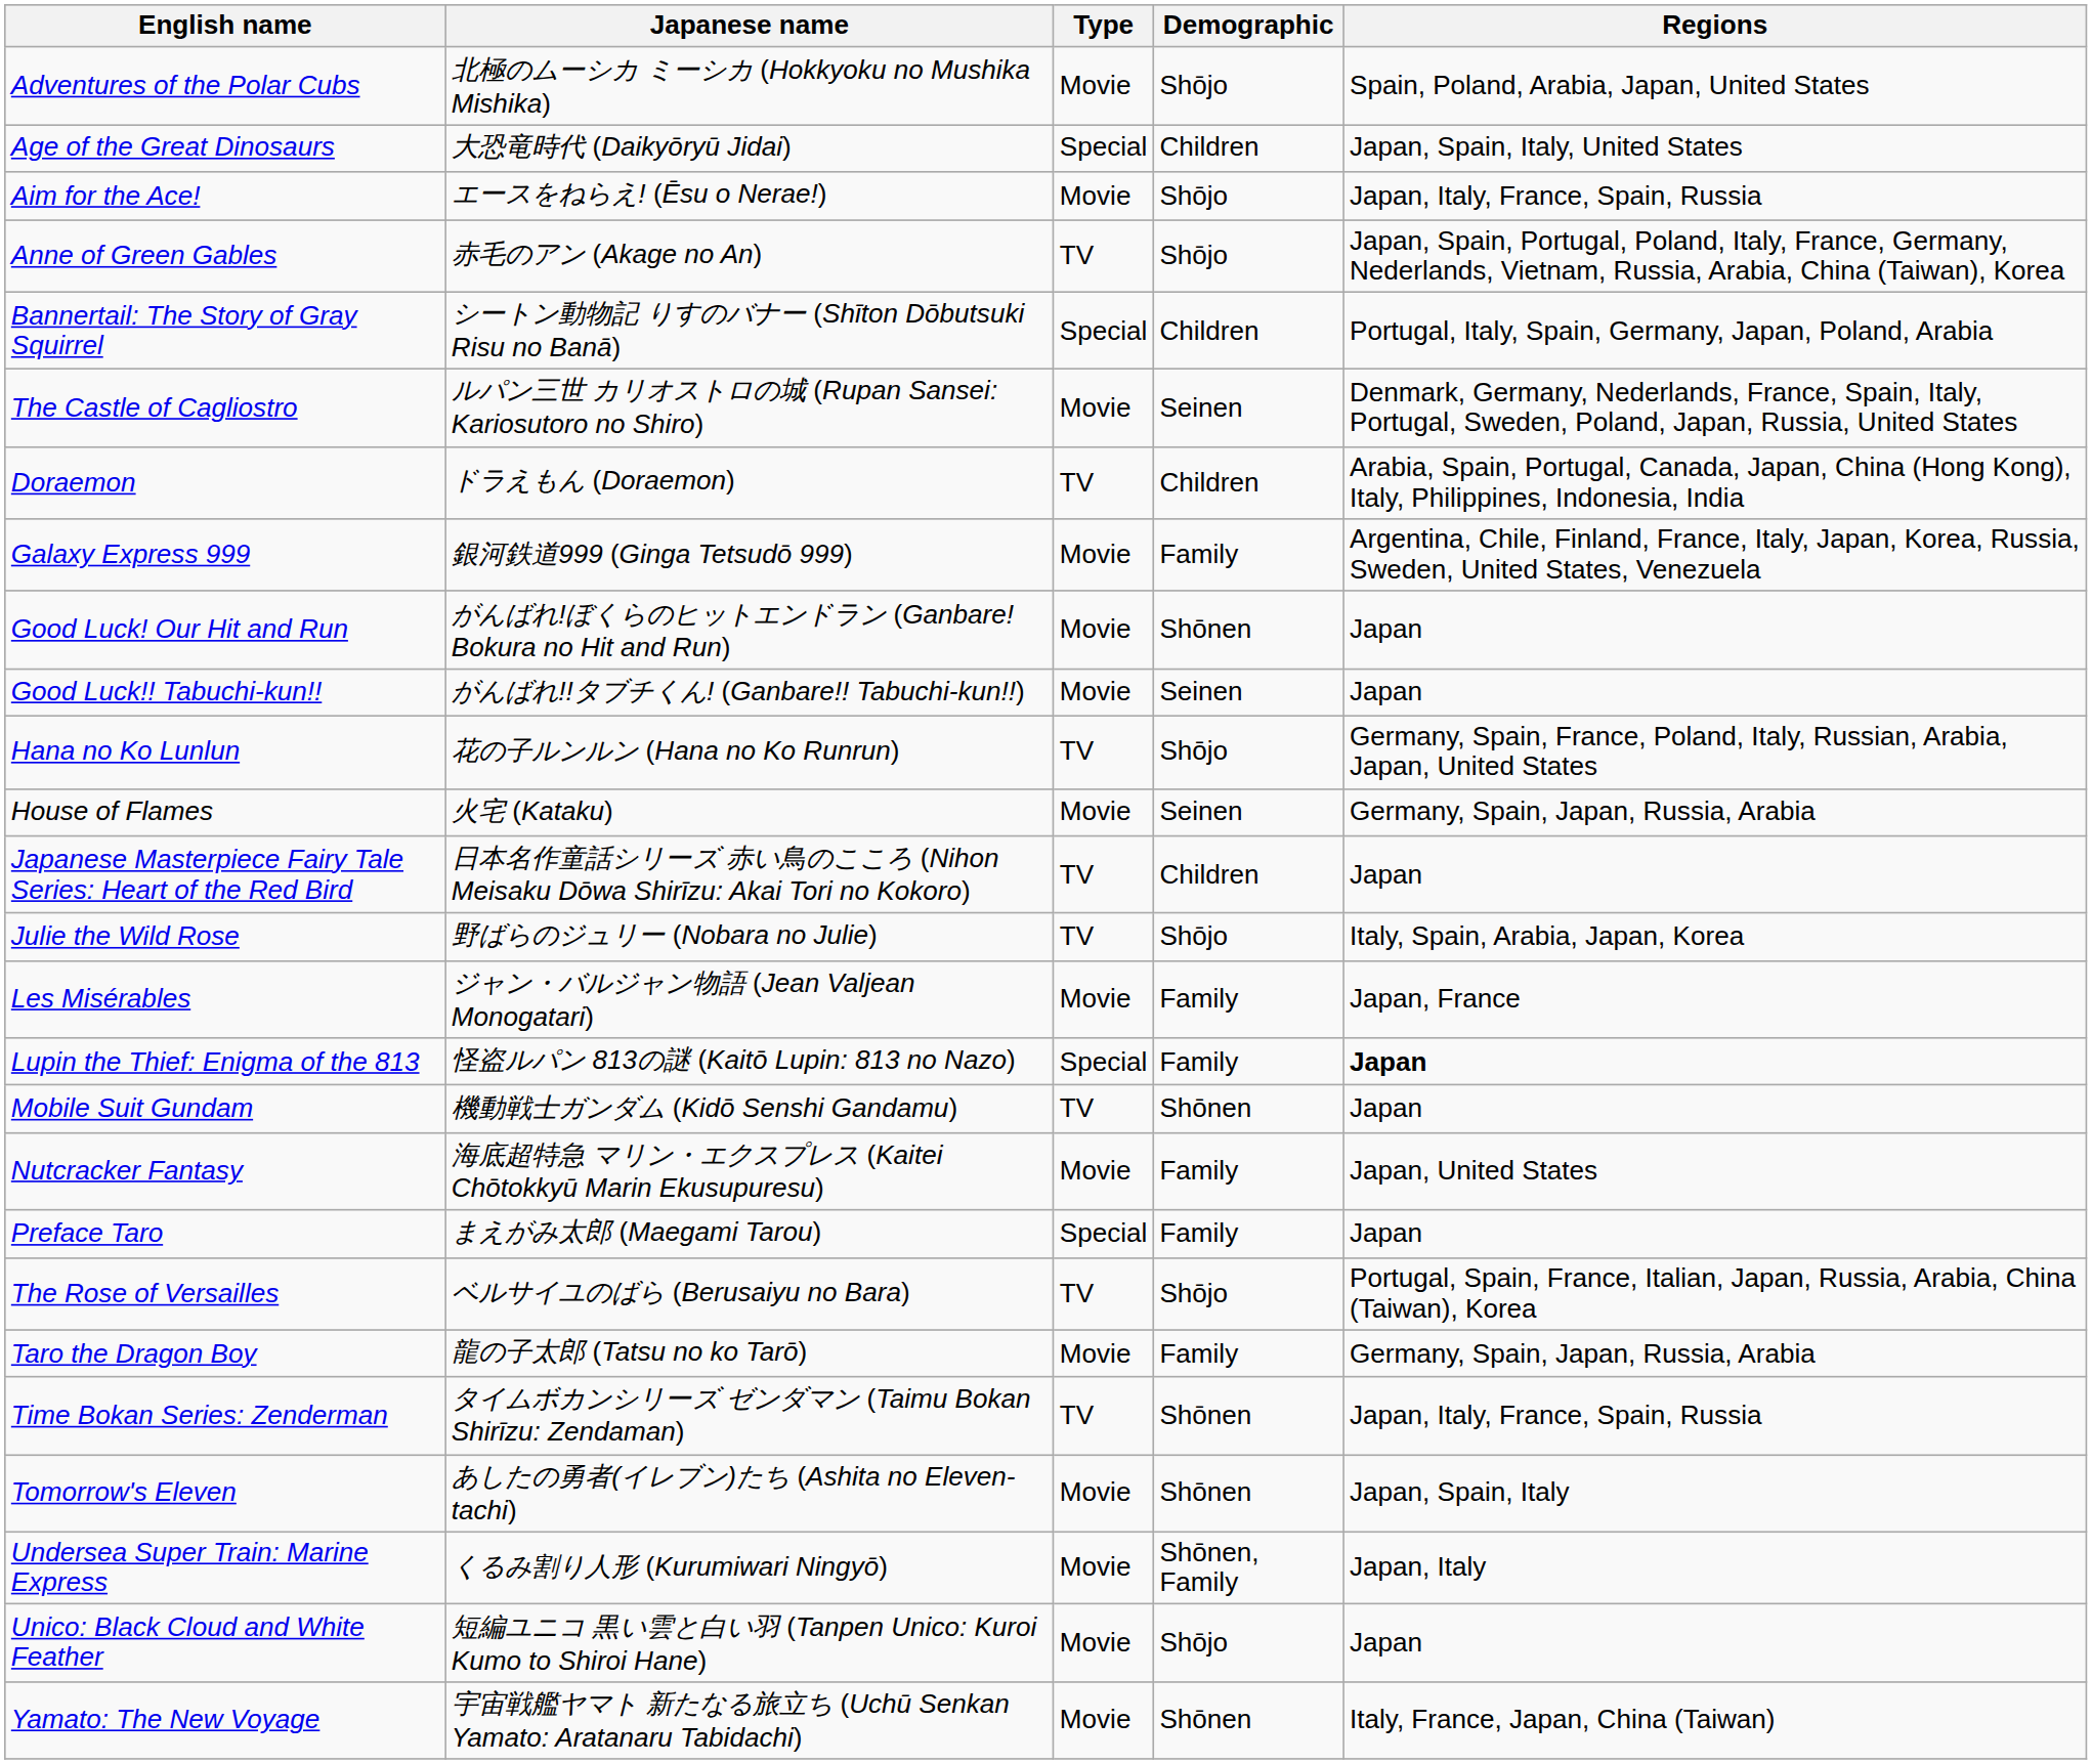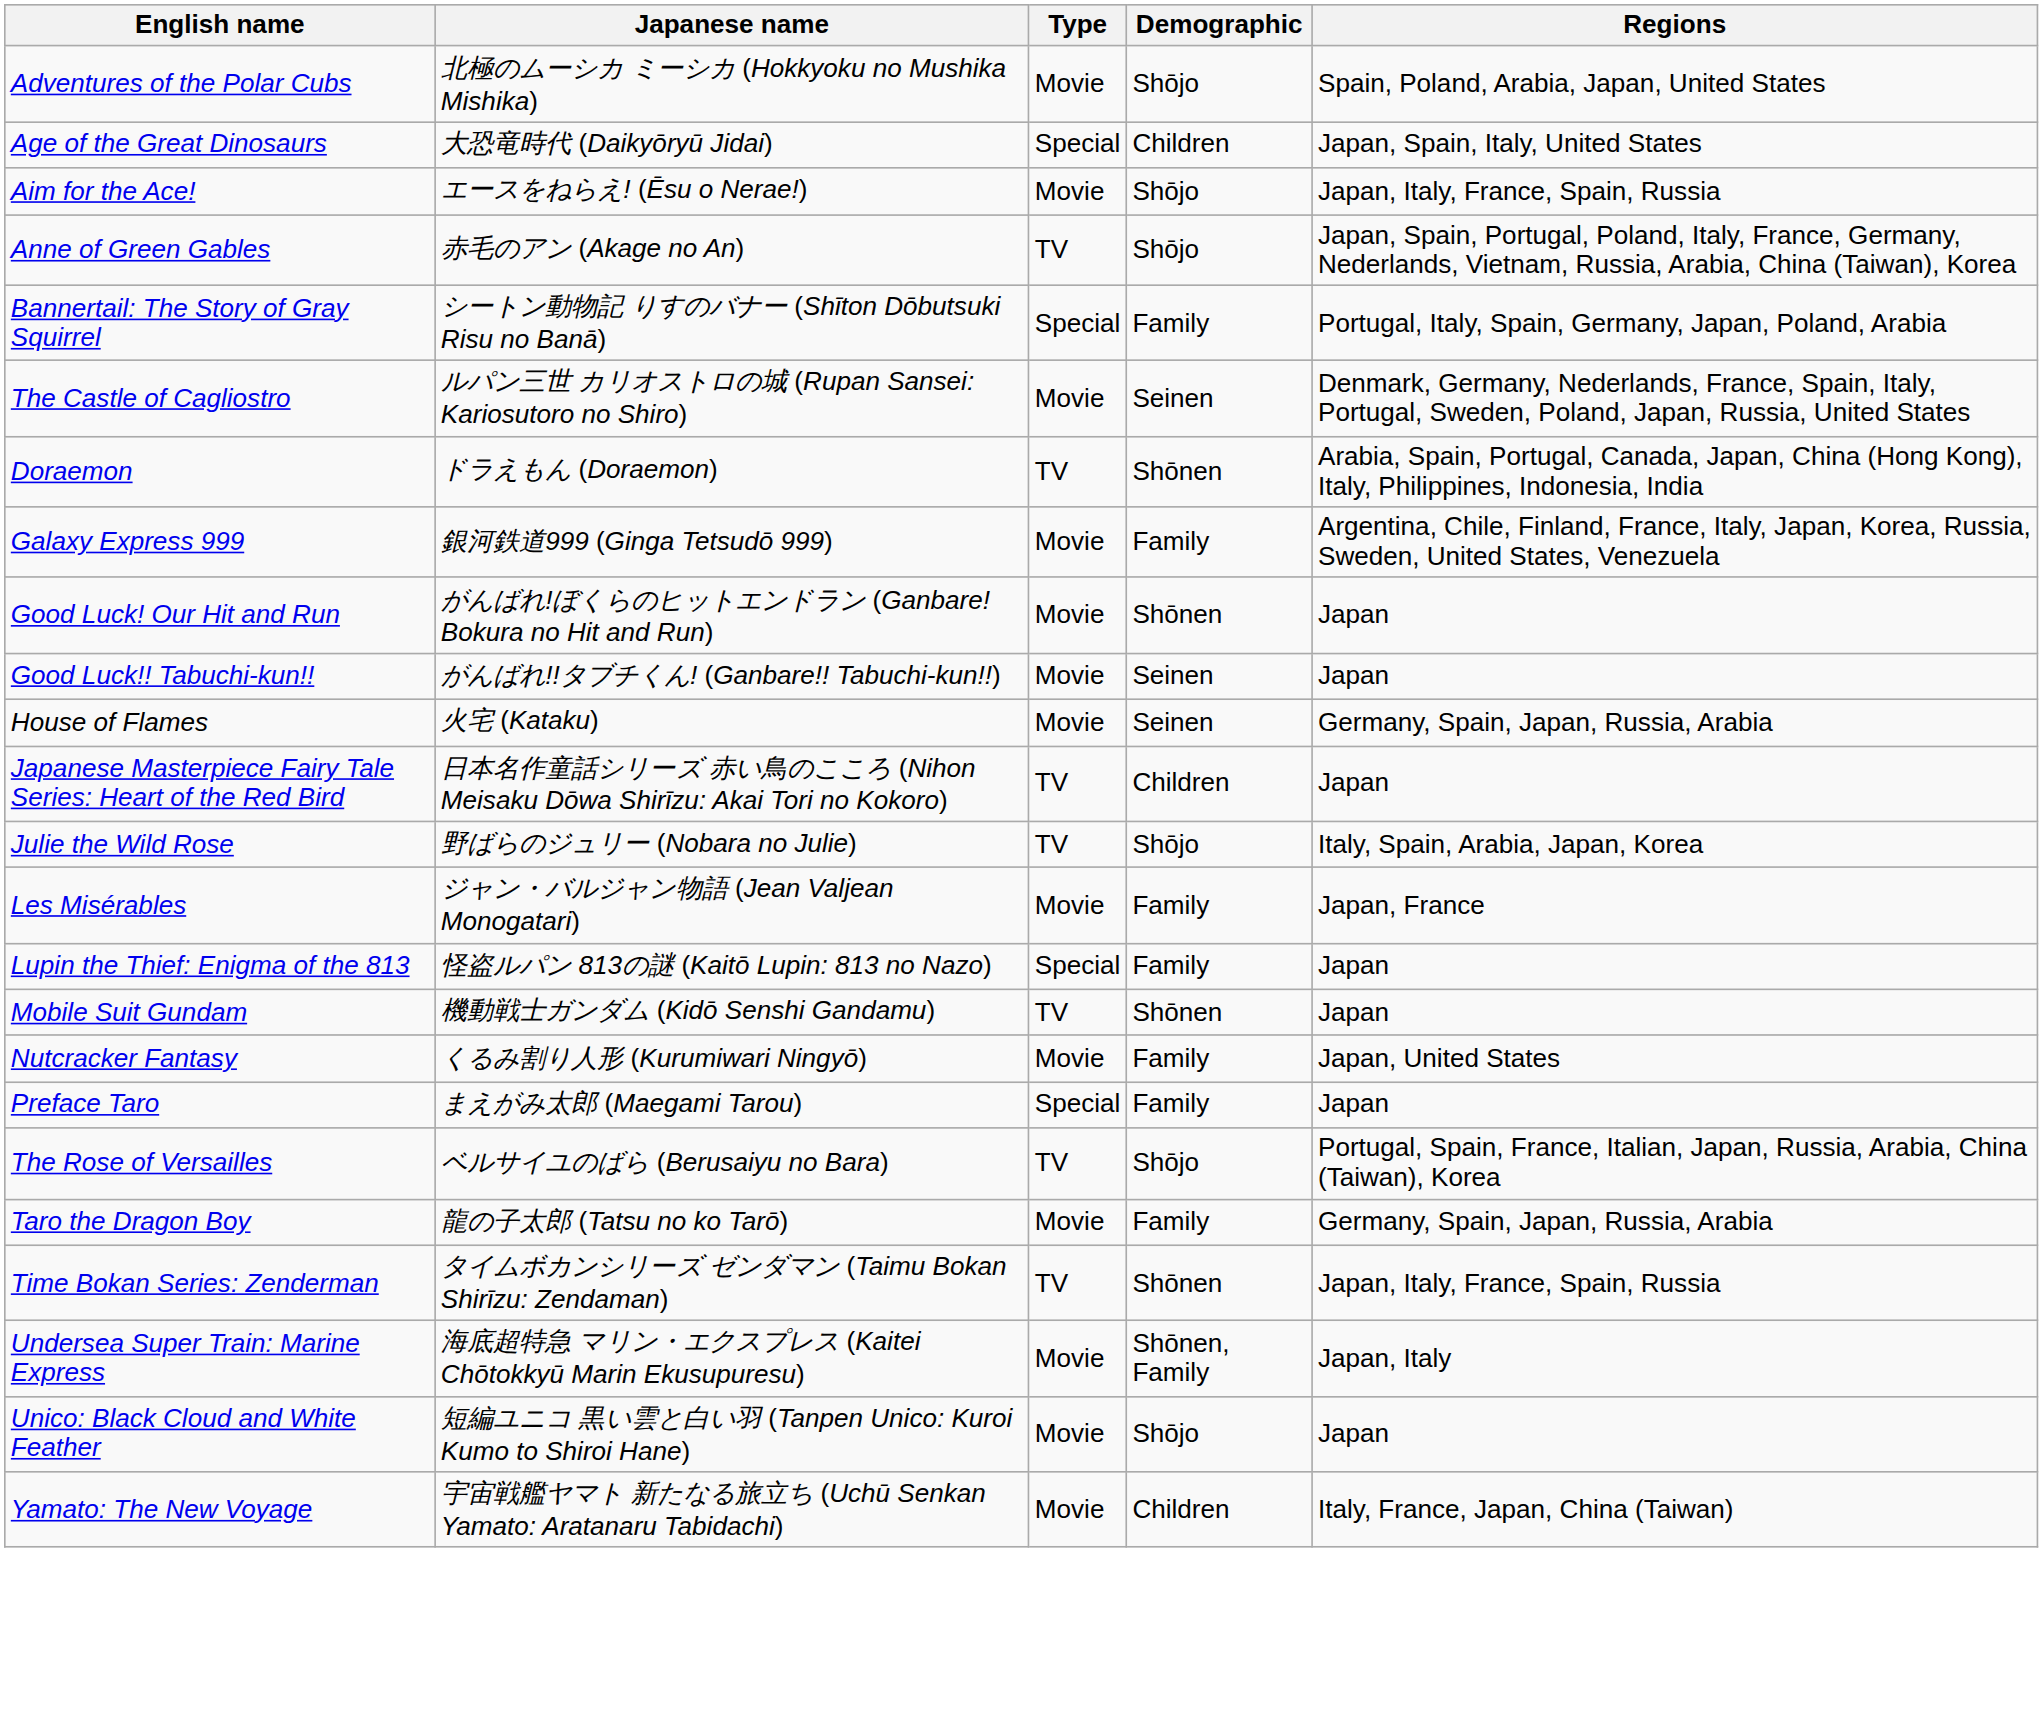Bannertail: The Story of Gray Squirrel | Demographic: Children -> Family
Doraemon | Demographic: Children -> Shōnen
- row: Hana no Ko Lunlun | 花の子ルンルン (Hana no Ko Runrun) | TV | Shōjo | Germany, Spain, France, Poland, Italy, Russian, Arabia, Japan, United States
Lupin the Thief: Enigma of the 813 | Regions: bold -> normal
Nutcracker Fantasy | Japanese name: 海底超特急 マリン・エクスプレス (Kaitei Chōtokkyū Marin Ekusupuresu) -> くるみ割り人形 (Kurumiwari Ningyō)
- row: Tomorrow's Eleven | あしたの勇者(イレブン)たち (Ashita no Eleven-tachi) | Movie | Shōnen | Japan, Spain, Italy
Undersea Super Train: Marine Express | Japanese name: くるみ割り人形 (Kurumiwari Ningyō) -> 海底超特急 マリン・エクスプレス (Kaitei Chōtokkyū Marin Ekusupuresu)
Yamato: The New Voyage | Demographic: Shōnen -> Children
